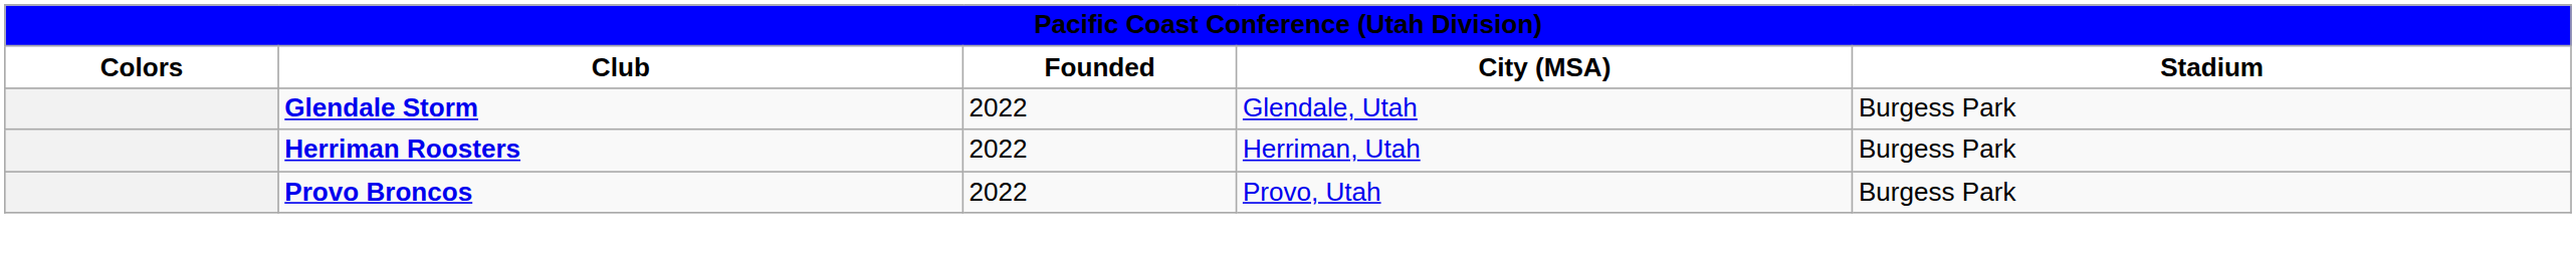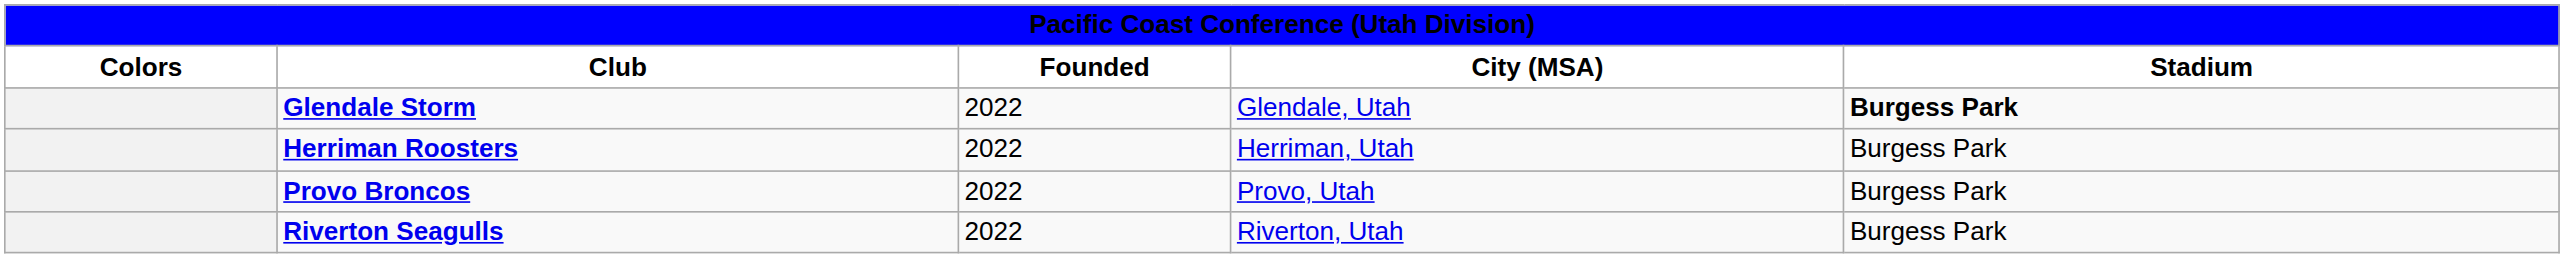Glendale Storm | Stadium: normal -> bold
+ row: Riverton Seagulls | 2022 | Riverton, Utah | Burgess Park
